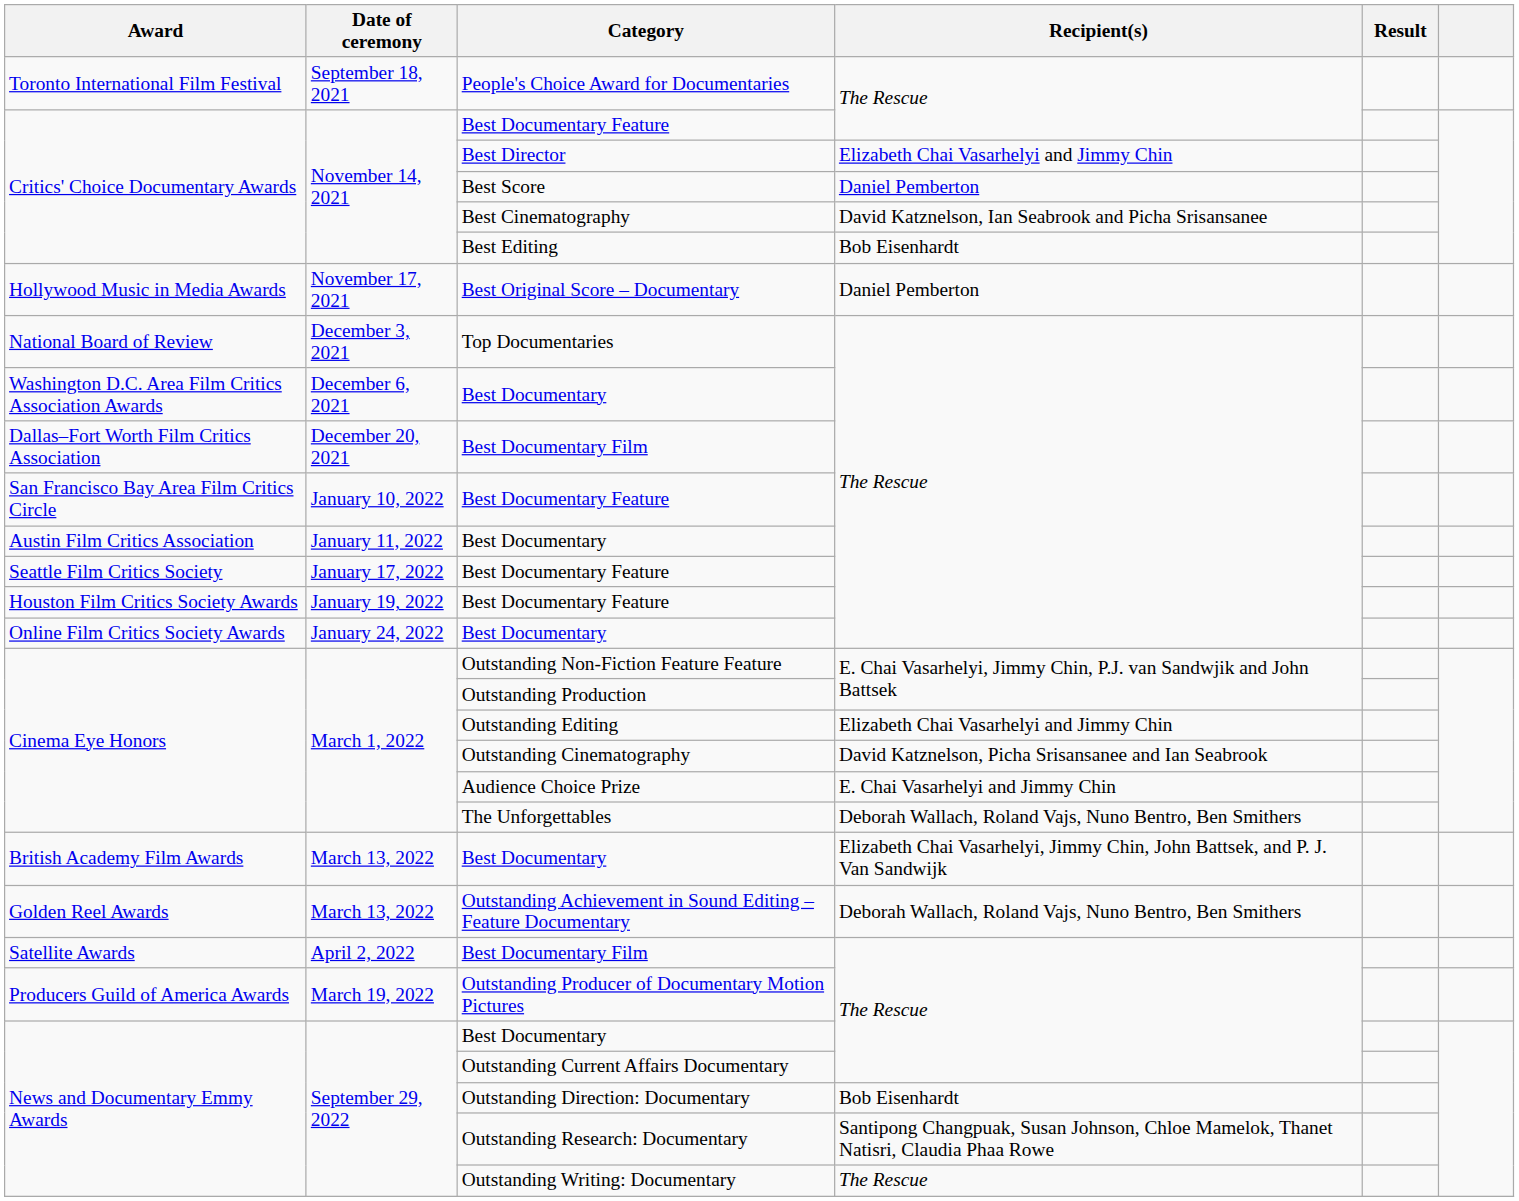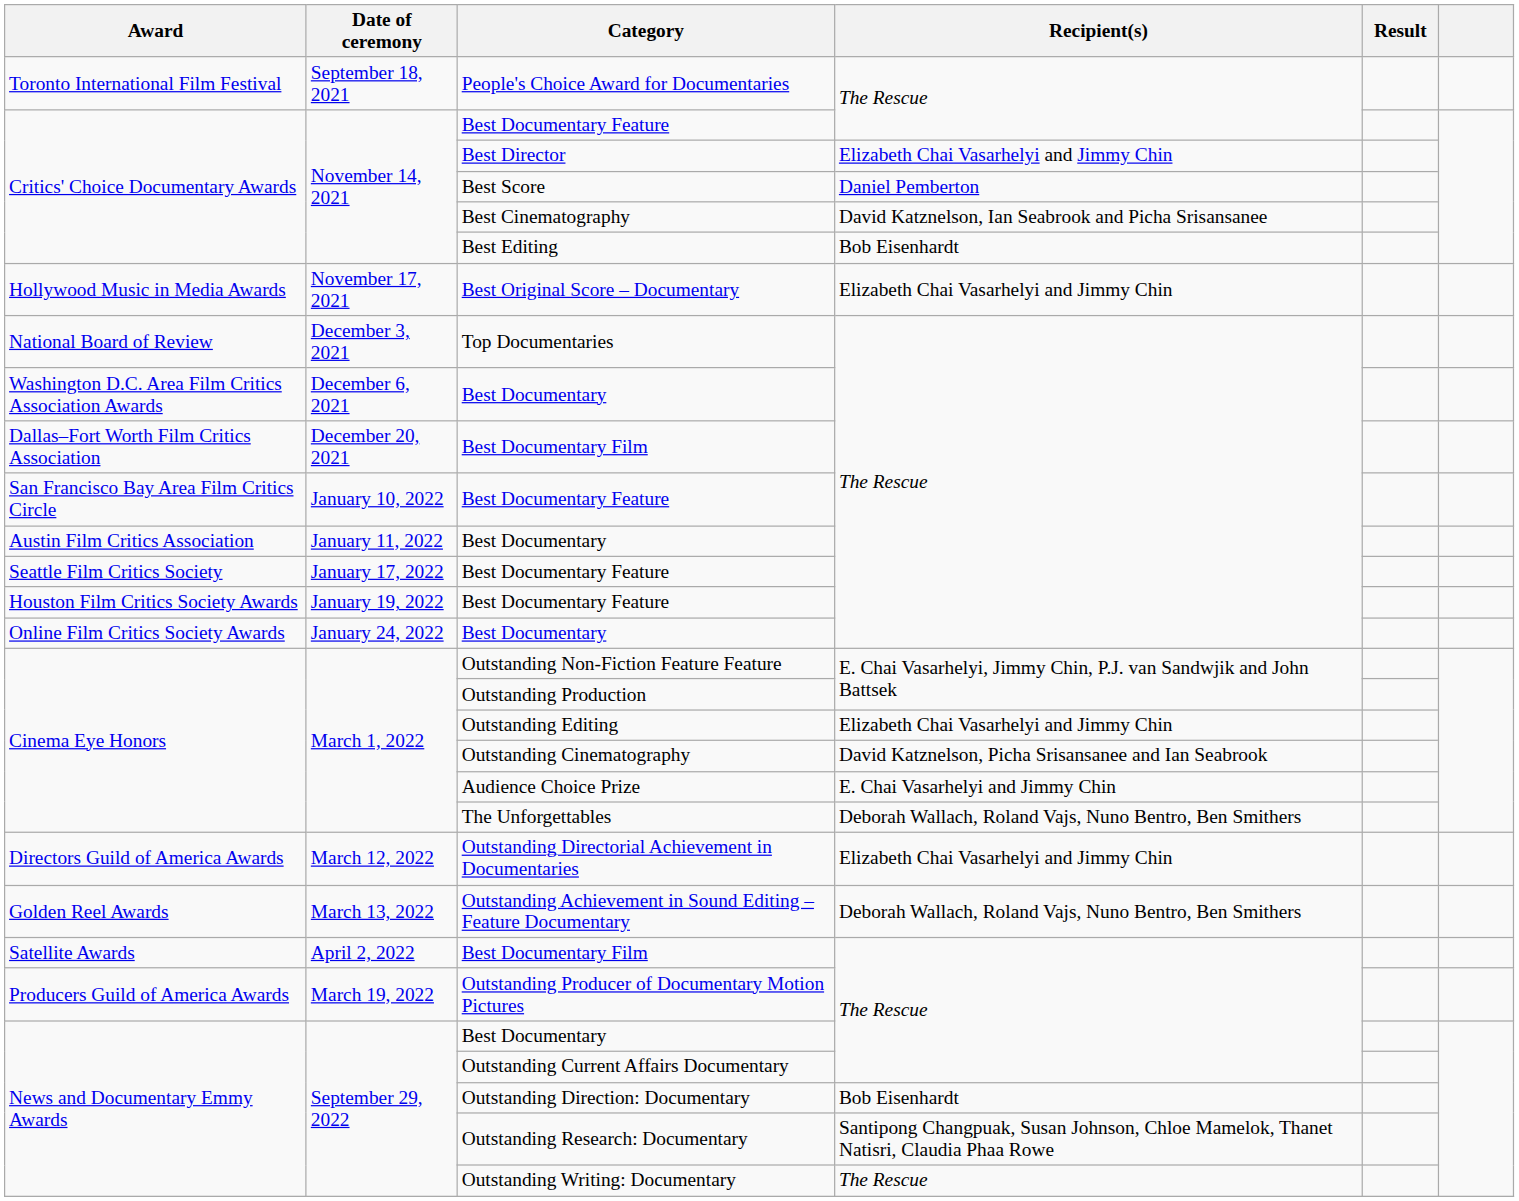Best Original Score – Documentary | Recipient(s): Daniel Pemberton -> Elizabeth Chai Vasarhelyi and Jimmy Chin
+ row: Directors Guild of America Awards | March 12, 2022 | Outstanding Directorial Achievement in Documentaries | Elizabeth Chai Vasarhelyi and Jimmy Chin
- row: British Academy Film Awards | March 13, 2022 | Best Documentary | Elizabeth Chai Vasarhelyi, Jimmy Chin, John Battsek, and P. J. Van Sandwijk
